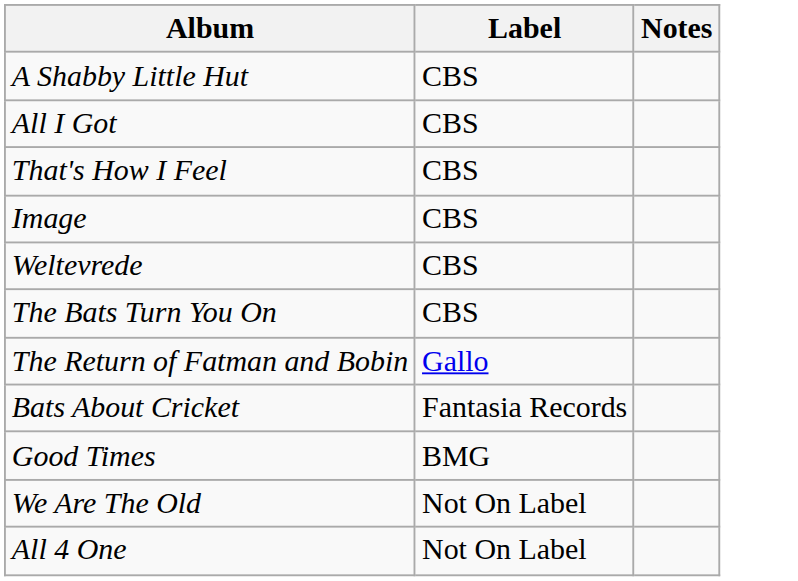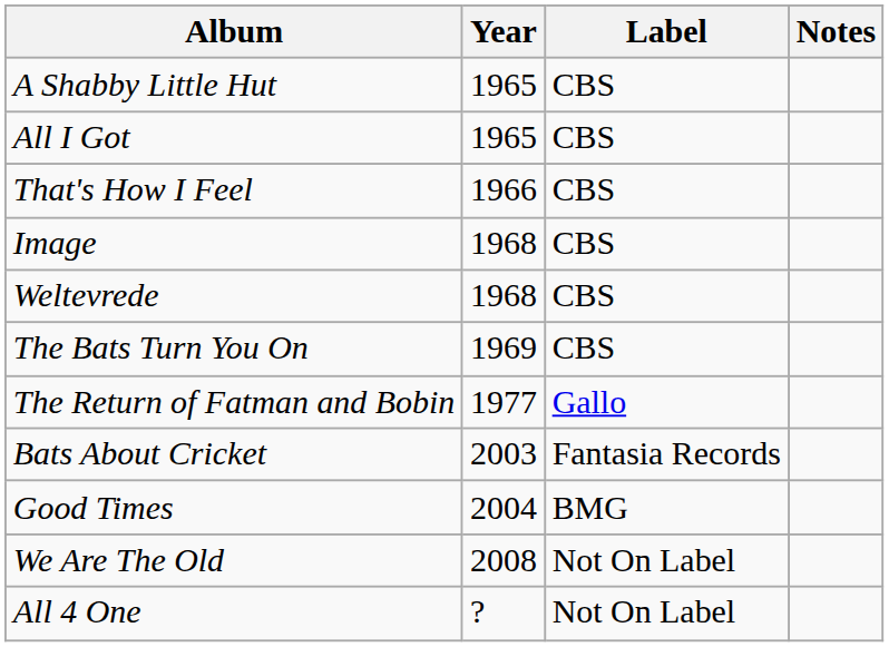+ column: Year | 1965 | 1965 | 1966 | 1968 | 1968 | 1969 | 1977 | 2003 | 2004 | 2008 | ?
